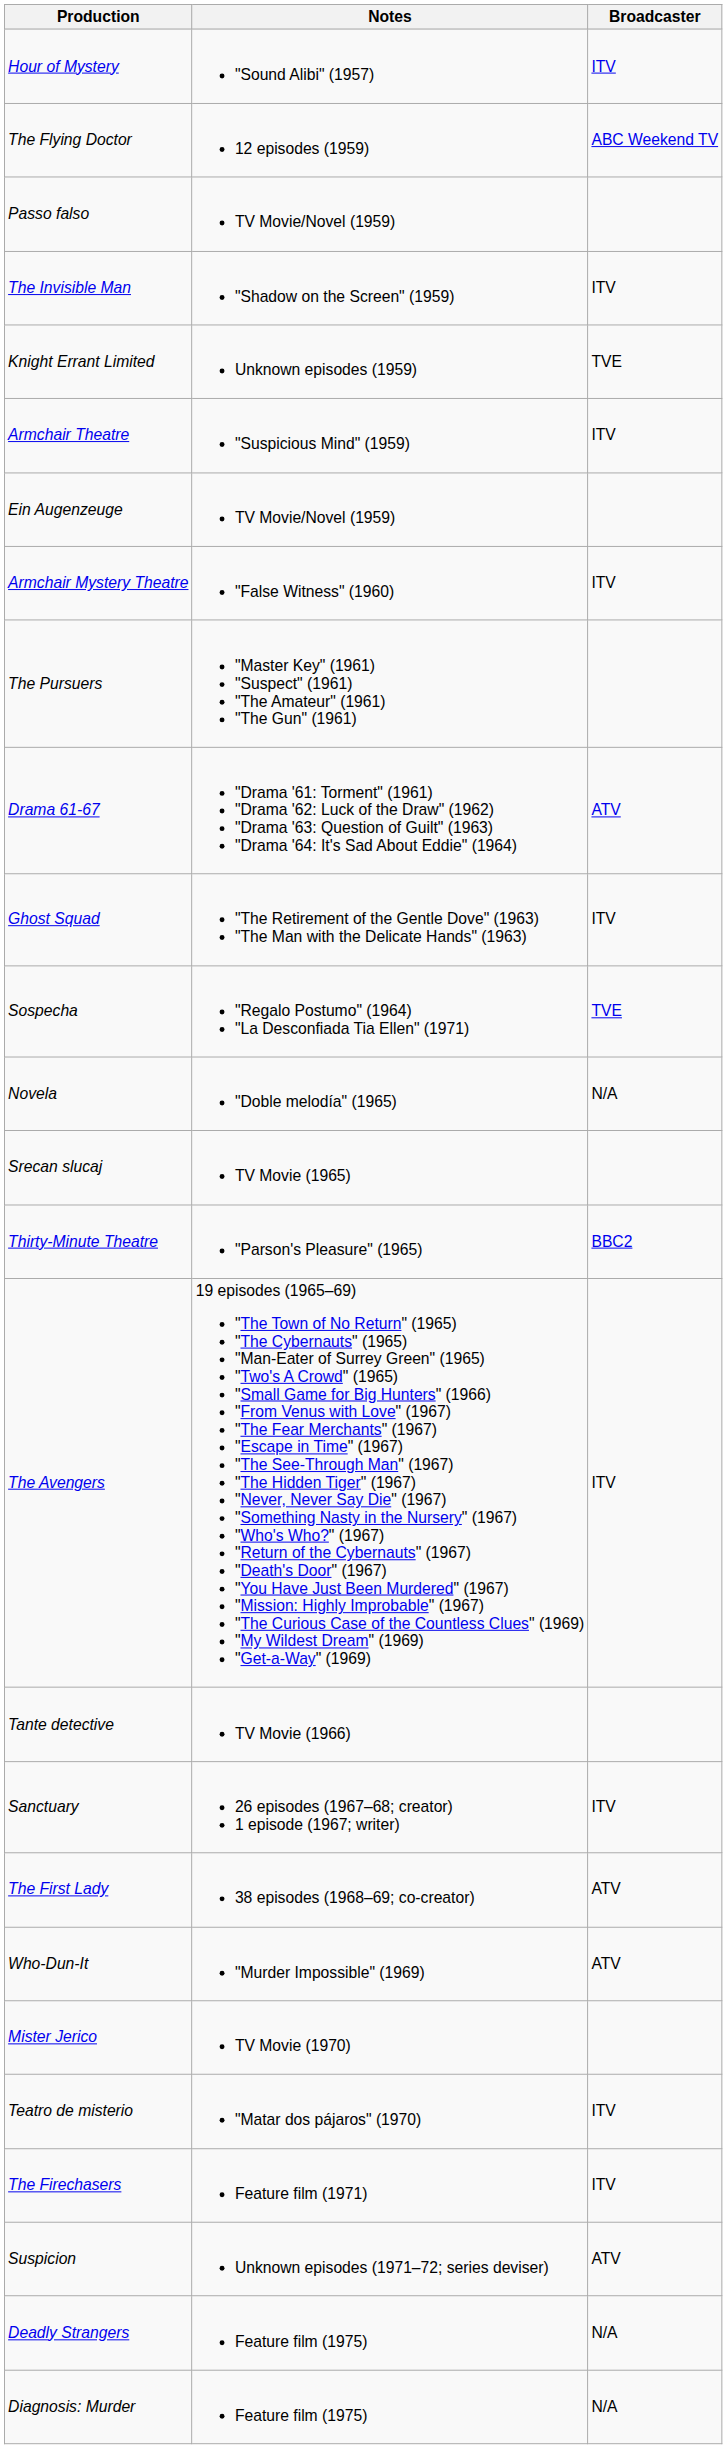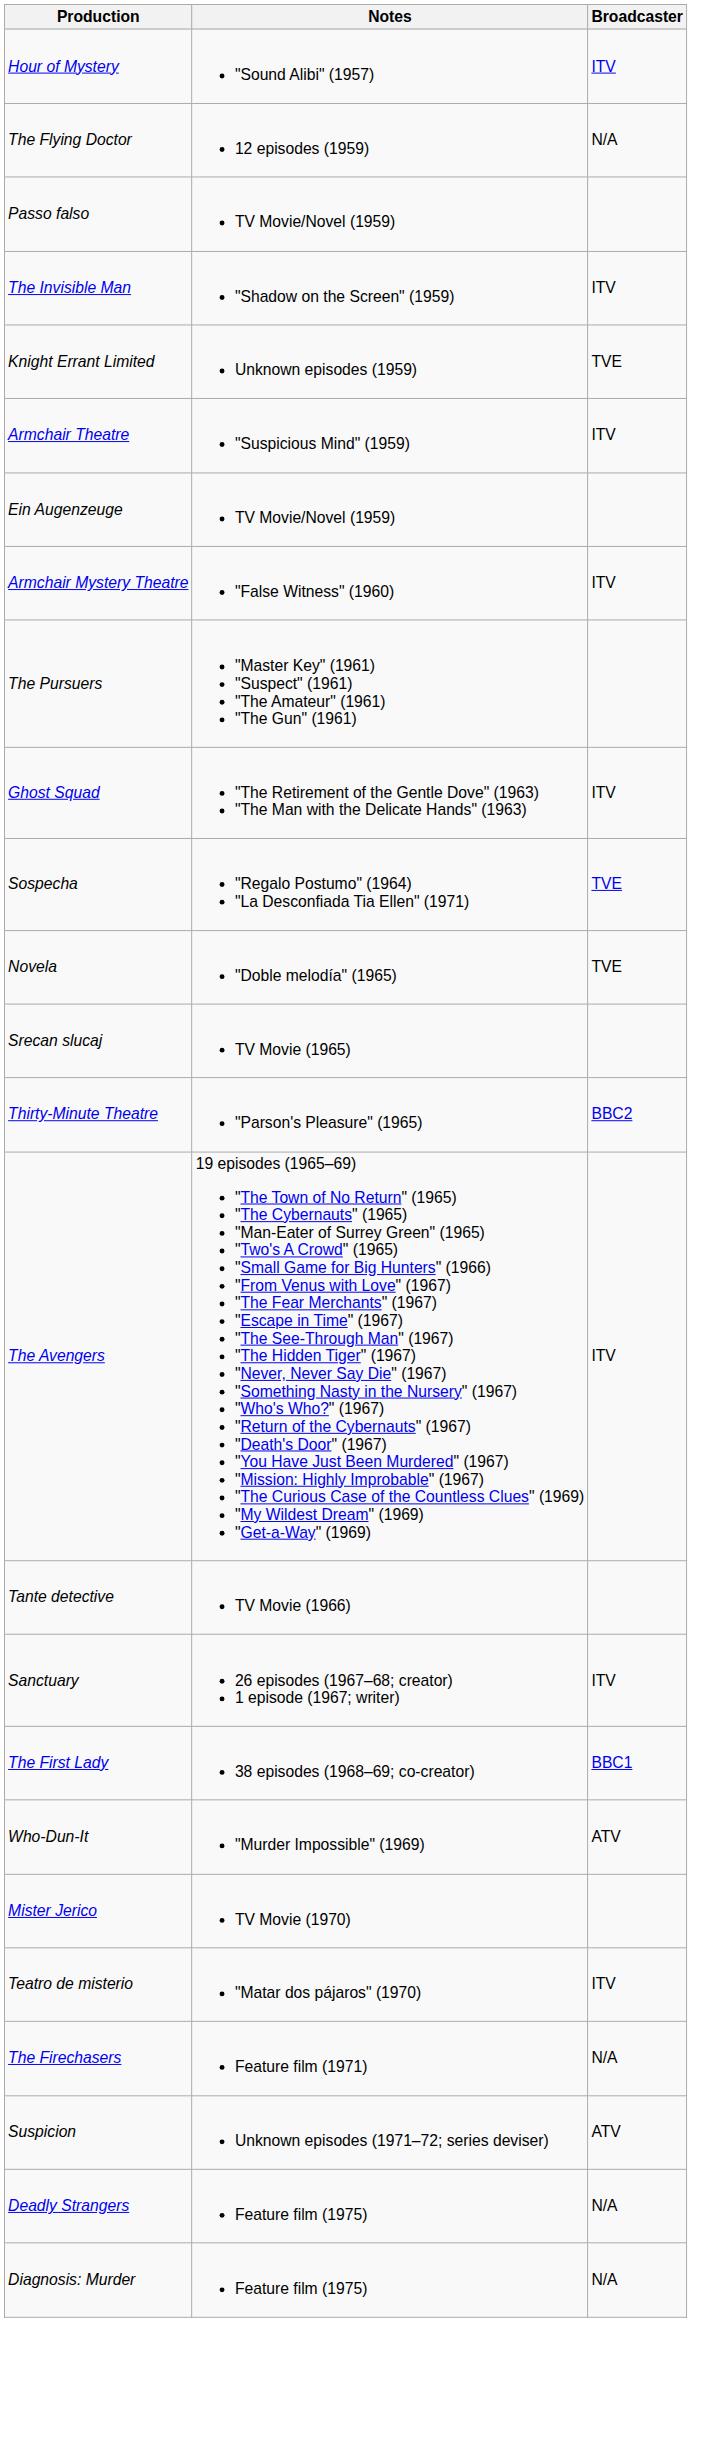The Flying Doctor | Broadcaster: ABC Weekend TV -> N/A
- row: Drama 61-67 | "Drama '61: Torment" (1961) "Drama '62: Luck of the Draw" (1962) "Drama '63: Question of Guilt" (1963) "Drama '64: It's Sad About Eddie" (1964) | ATV
Novela | Broadcaster: N/A -> TVE
The First Lady | Broadcaster: ATV -> BBC1
The Firechasers | Broadcaster: ITV -> N/A
